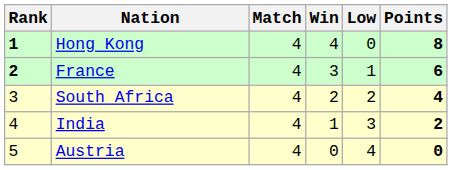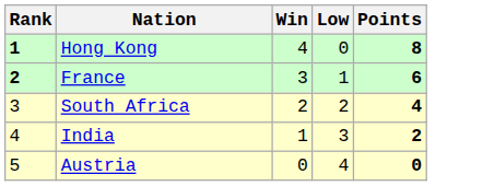- column: Match | 4 | 4 | 4 | 4 | 4
